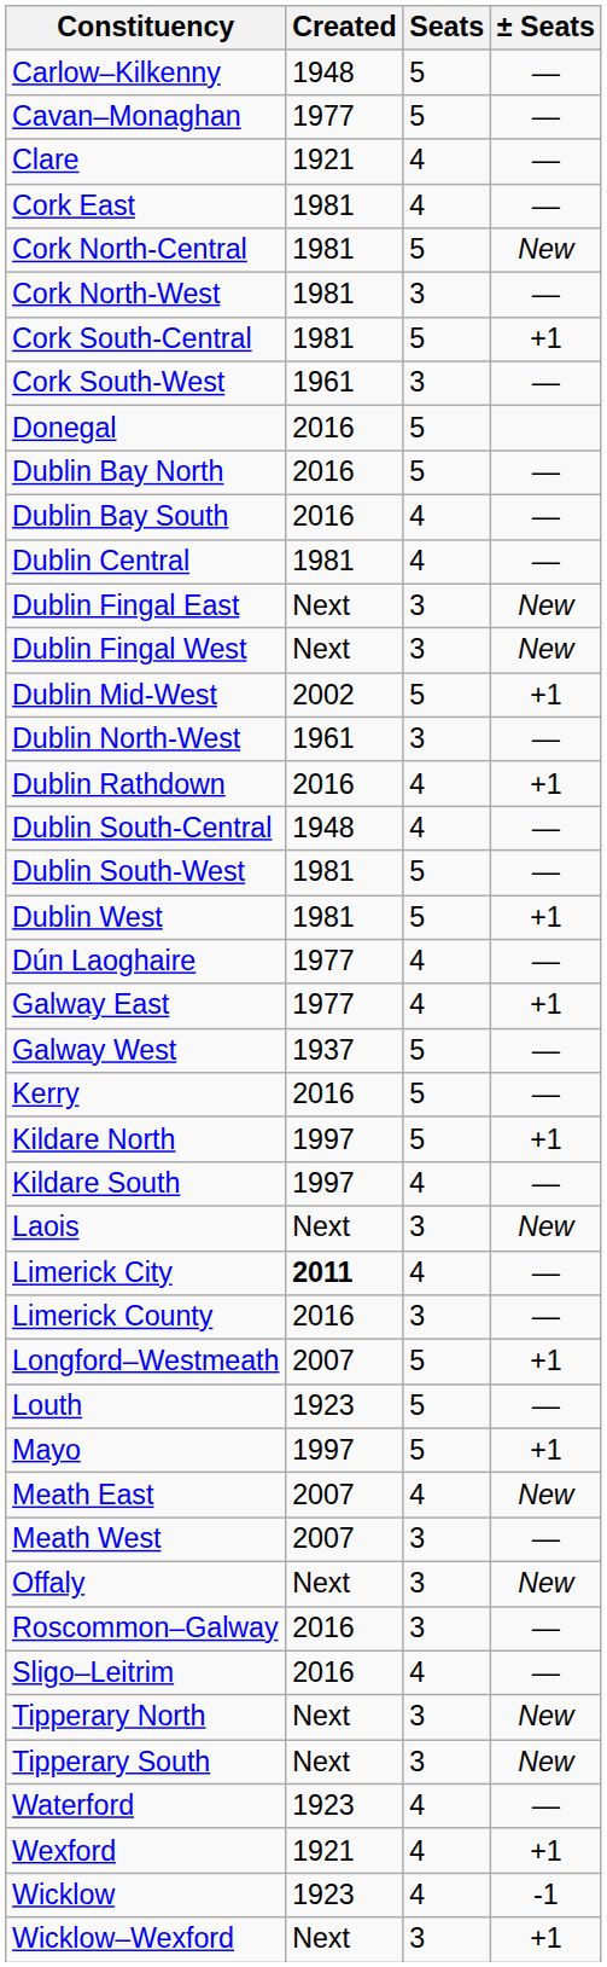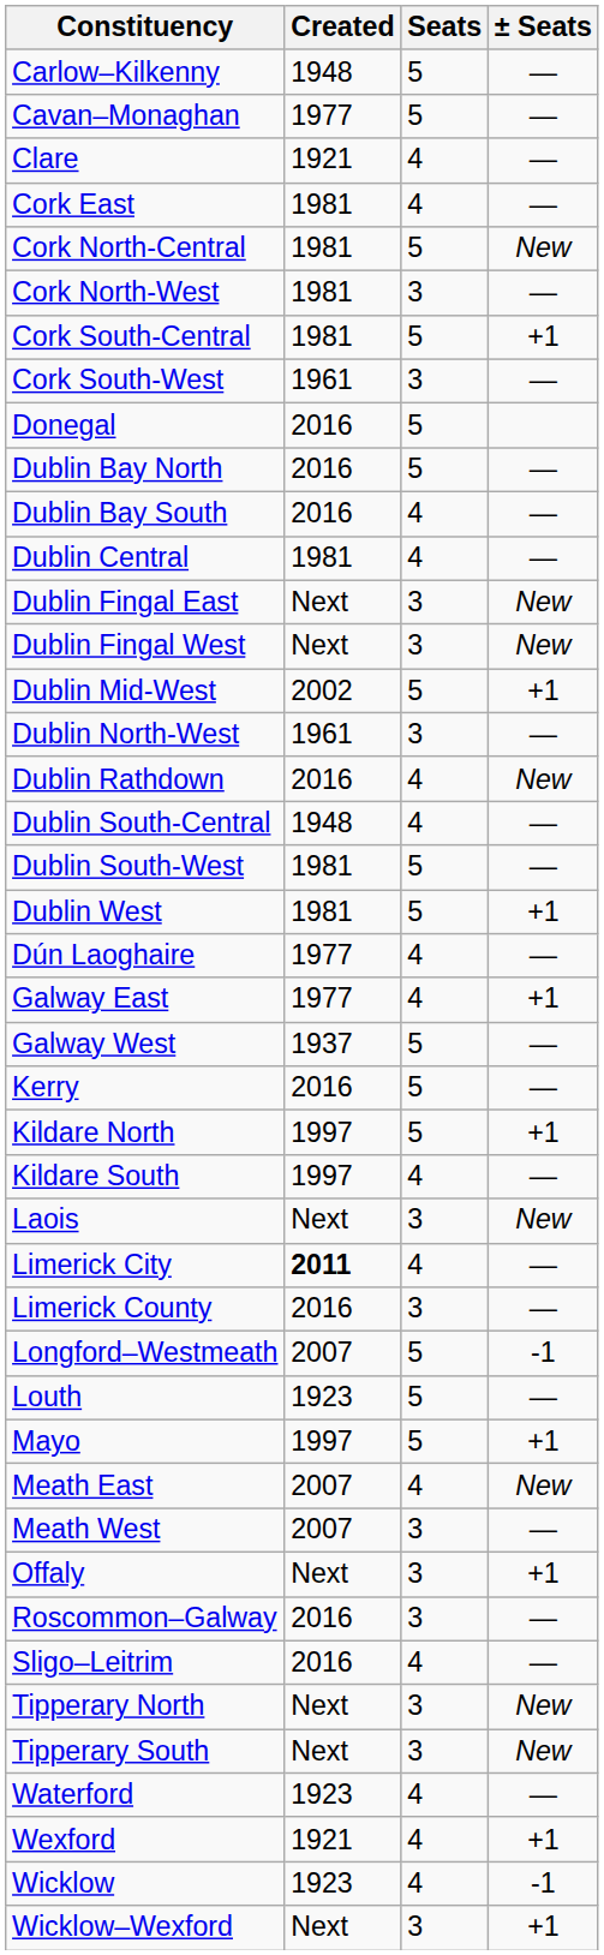Dublin Rathdown | ± Seats: +1 -> New
Longford–Westmeath | ± Seats: +1 -> -1
Offaly | ± Seats: New -> +1
